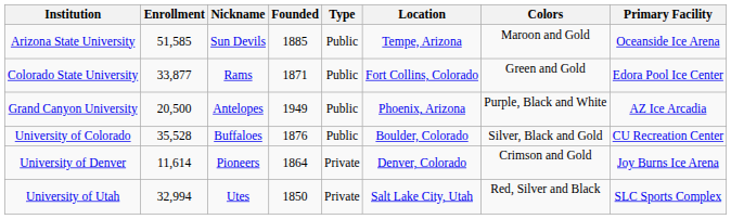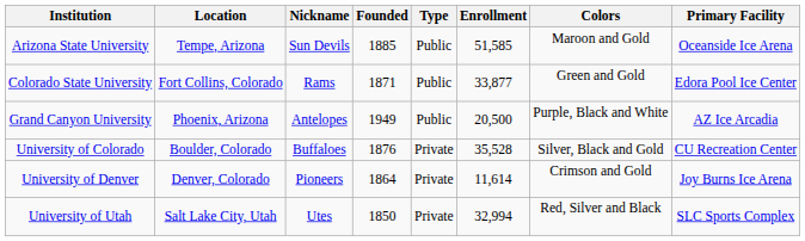columns swapped: Location <-> Enrollment
University of Colorado | Type: Public -> Private
